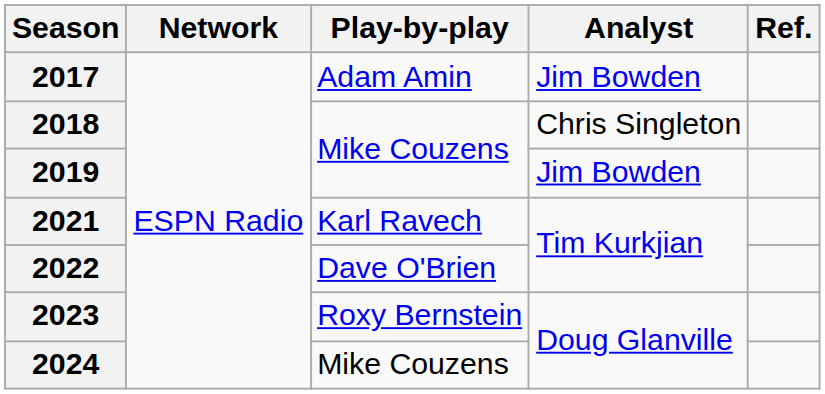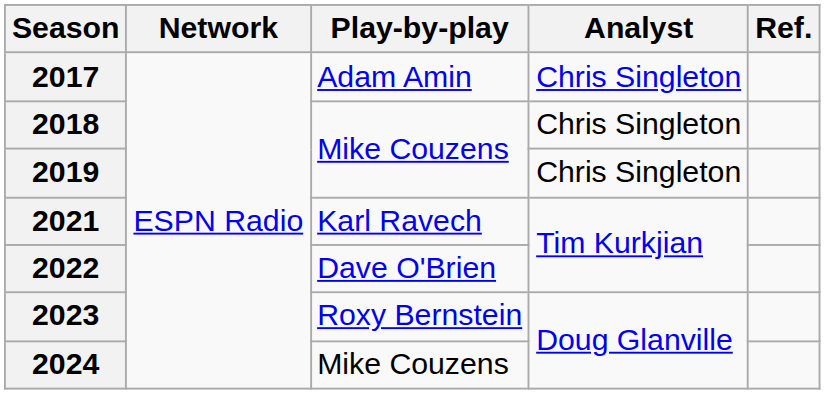2017 | Analyst: Jim Bowden -> Chris Singleton
2019 | Analyst: Jim Bowden -> Chris Singleton
